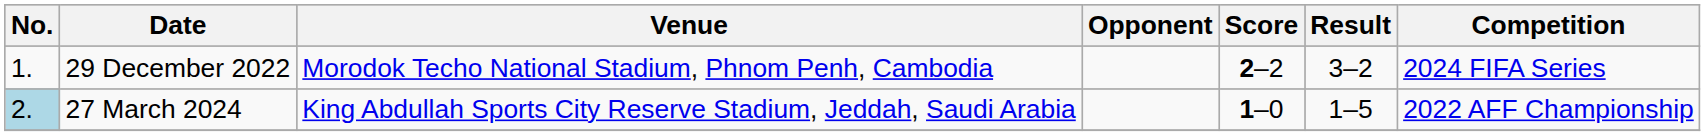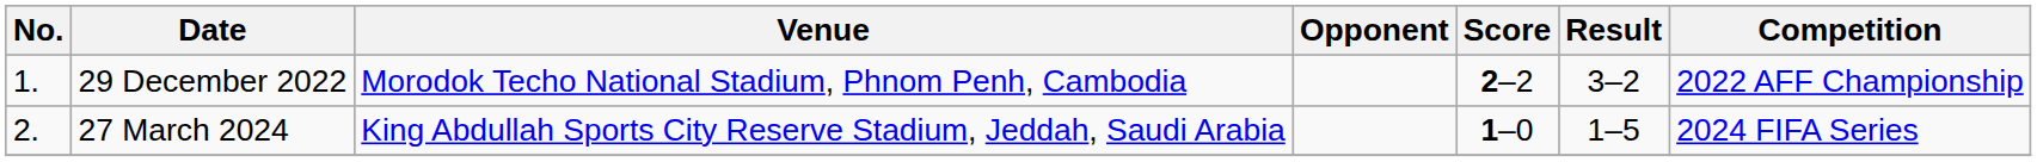29 December 2022 | Competition: 2024 FIFA Series -> 2022 AFF Championship
27 March 2024 | No.: lightblue background -> no background
27 March 2024 | Competition: 2022 AFF Championship -> 2024 FIFA Series
